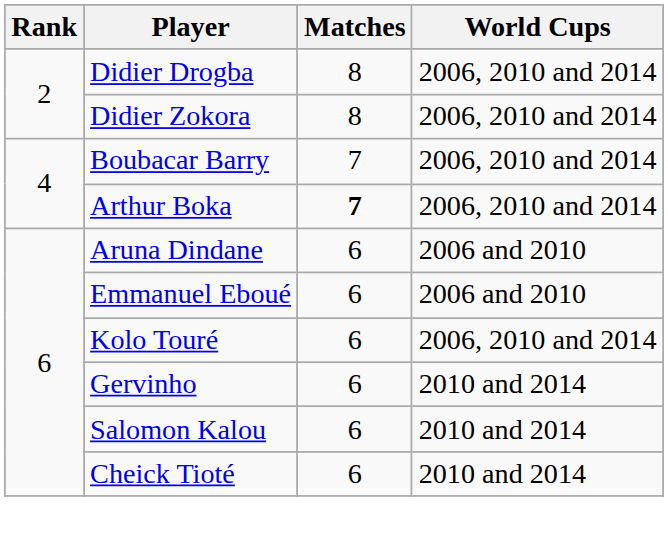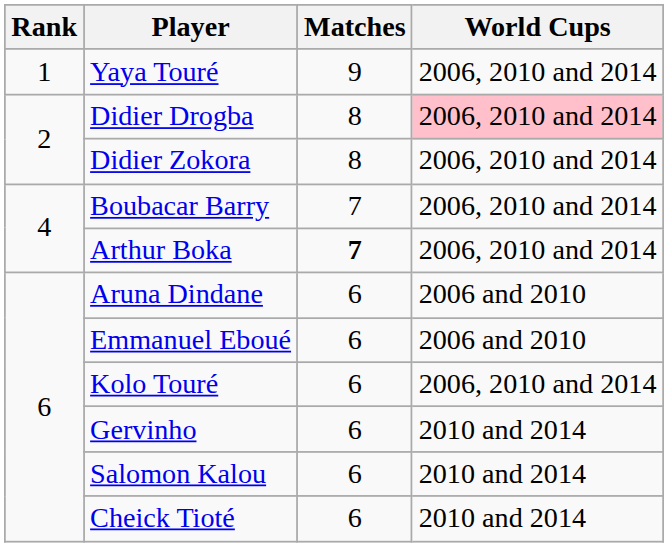+ row: 1 | Yaya Touré | 9 | 2006, 2010 and 2014
Didier Drogba | World Cups: no background -> pink background
